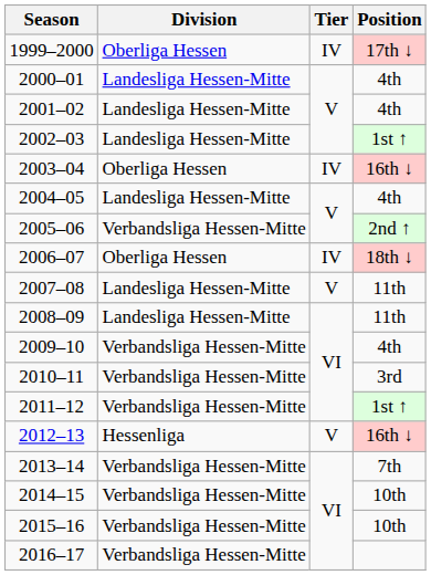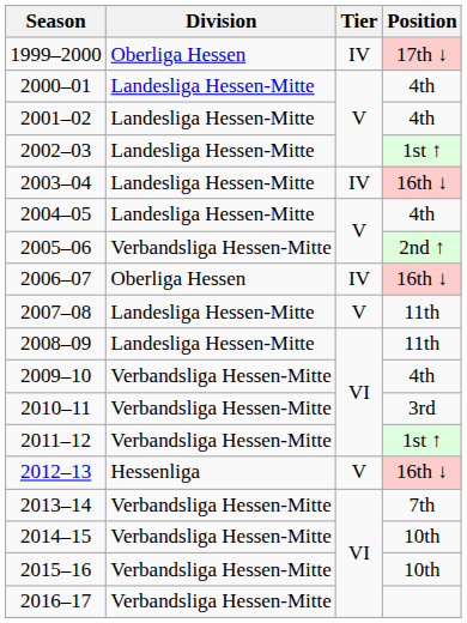2003–04 | Division: Oberliga Hessen -> Landesliga Hessen-Mitte
2006–07 | Position: 18th ↓ -> 16th ↓
